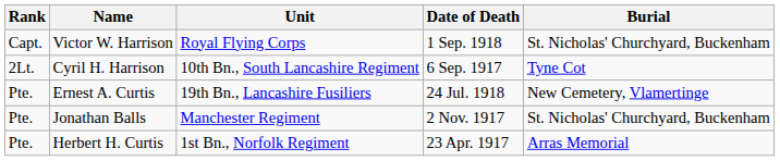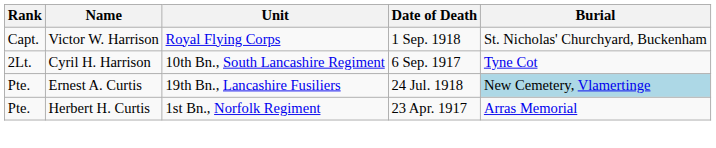Ernest A. Curtis | Burial: no background -> lightblue background
- row: Pte. | Jonathan Balls | Manchester Regiment | 2 Nov. 1917 | St. Nicholas' Churchyard, Buckenham
